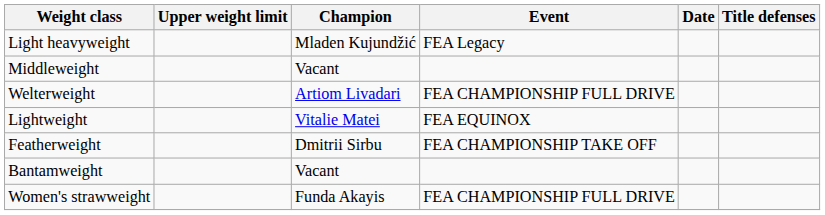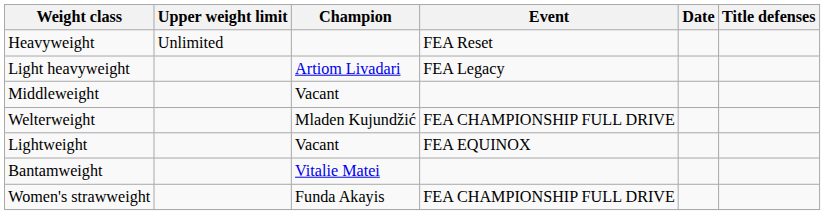+ row: Heavyweight | Unlimited | FEA Reset
Light heavyweight | Champion: Mladen Kujundžić -> Artiom Livadari
Welterweight | Champion: Artiom Livadari -> Mladen Kujundžić
Lightweight | Champion: Vitalie Matei -> Vacant
- row: Featherweight | Dmitrii Sirbu | FEA CHAMPIONSHIP TAKE OFF
Bantamweight | Champion: Vacant -> Vitalie Matei
